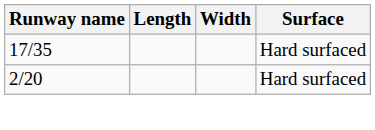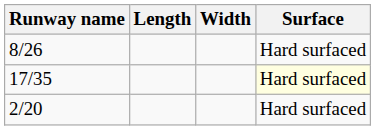+ row: 8/26 | Hard surfaced
17/35 | Surface: no background -> lightyellow background
